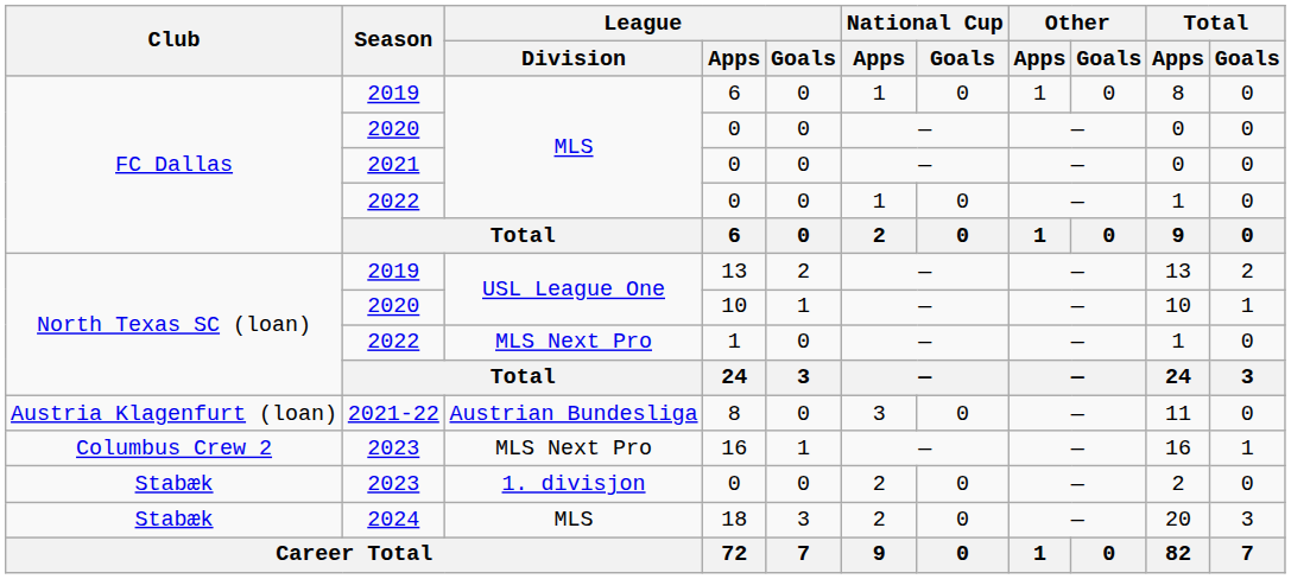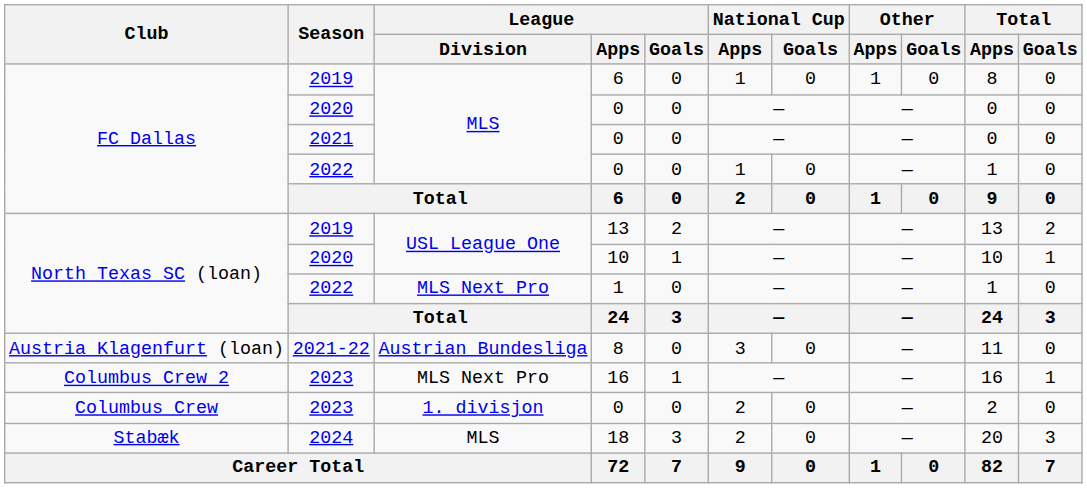2023 / 0 | Club: Stabæk -> Columbus Crew
